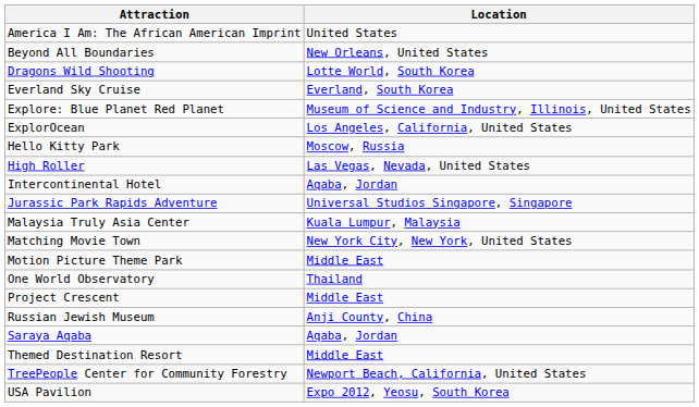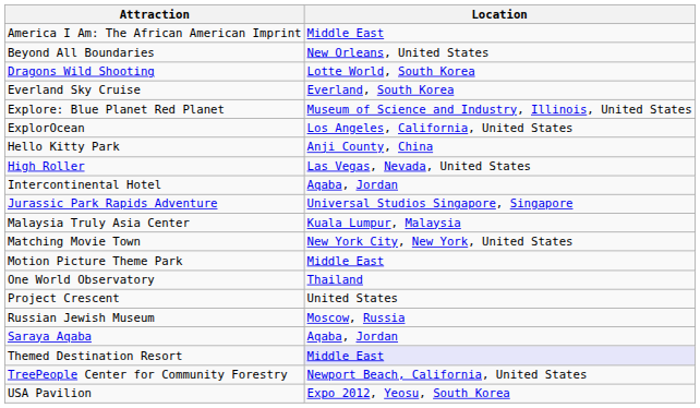America I Am: The African American Imprint | Location: United States -> Middle East
Hello Kitty Park | Location: Moscow, Russia -> Anji County, China
Project Crescent | Location: Middle East -> United States
Russian Jewish Museum | Location: Anji County, China -> Moscow, Russia
Themed Destination Resort | Location: no background -> lavender background
